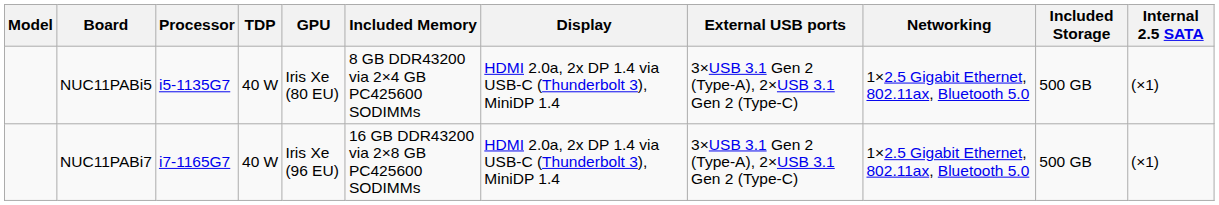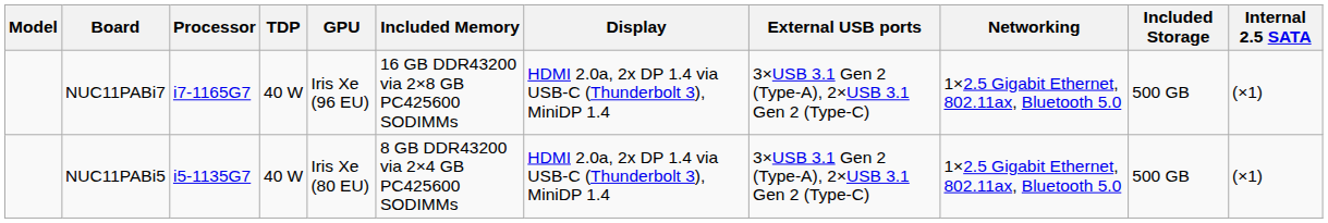rows swapped: NUC11PABi5 <-> NUC11PABi7
